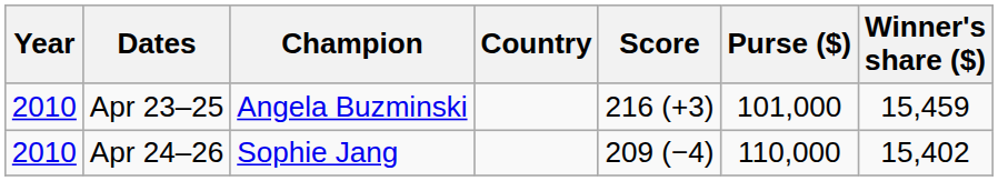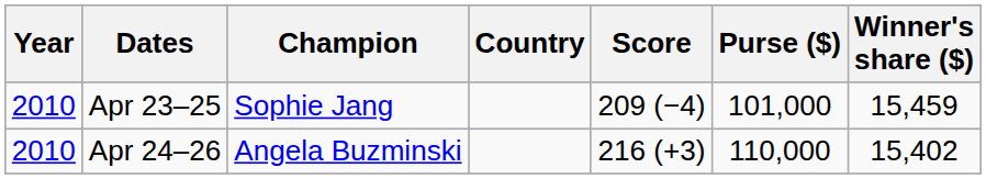Apr 23–25 | Champion: Angela Buzminski -> Sophie Jang
Apr 23–25 | Score: 216 (+3) -> 209 (−4)
Apr 24–26 | Champion: Sophie Jang -> Angela Buzminski
Apr 24–26 | Score: 209 (−4) -> 216 (+3)
